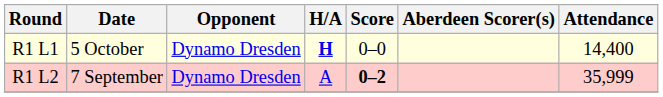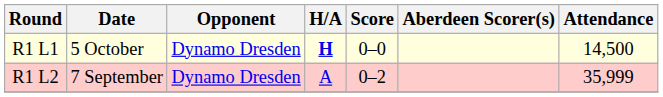R1 L1 | Attendance: 14,400 -> 14,500
R1 L2 | Score: bold -> normal
